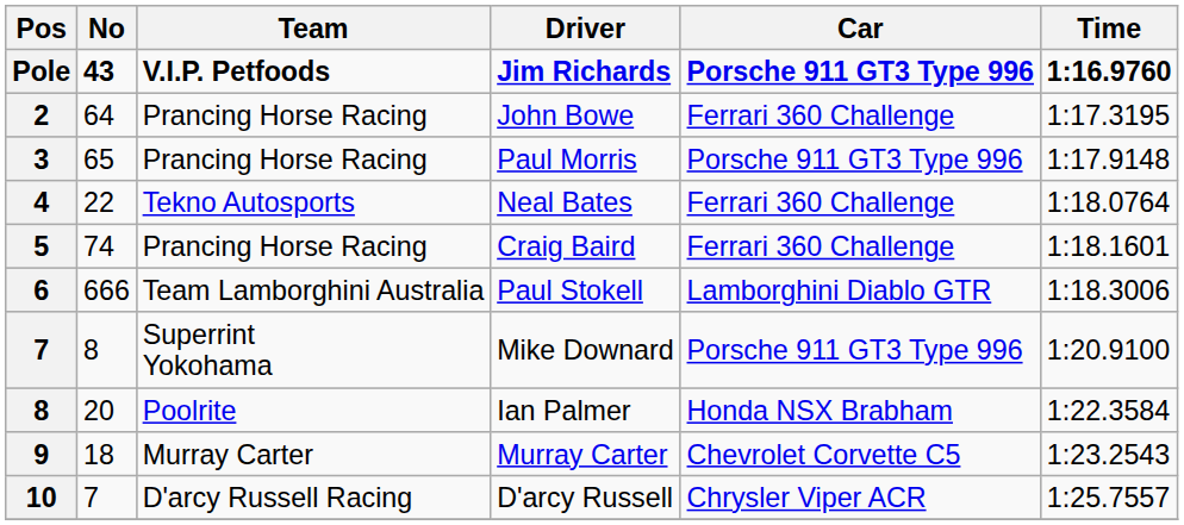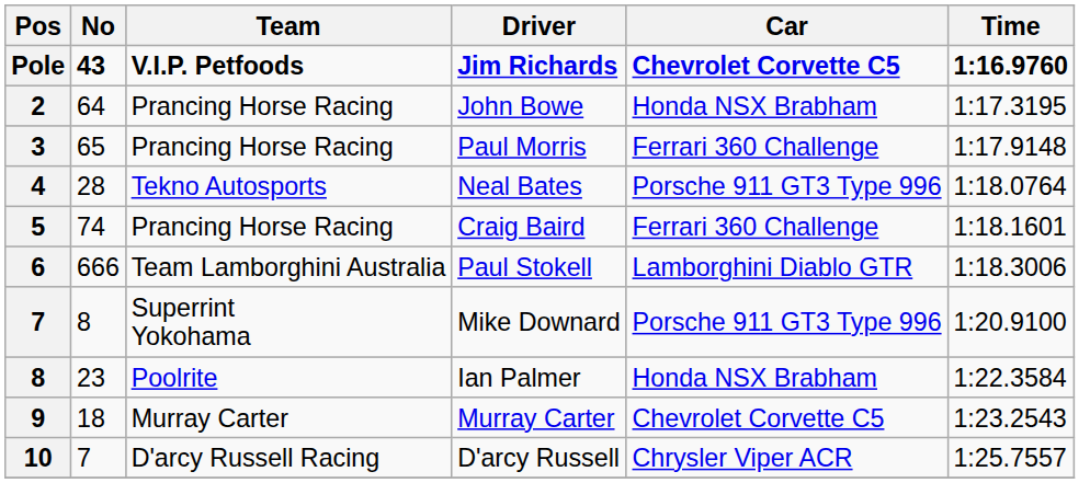Jim Richards | Car: Porsche 911 GT3 Type 996 -> Chevrolet Corvette C5
John Bowe | Car: Ferrari 360 Challenge -> Honda NSX Brabham
Paul Morris | Car: Porsche 911 GT3 Type 996 -> Ferrari 360 Challenge
Neal Bates | No: 22 -> 28
Neal Bates | Car: Ferrari 360 Challenge -> Porsche 911 GT3 Type 996
Ian Palmer | No: 20 -> 23
